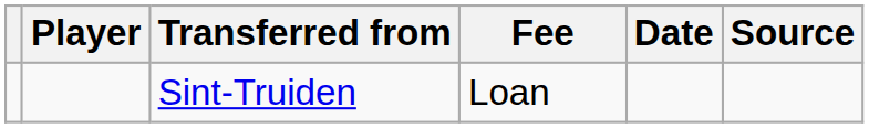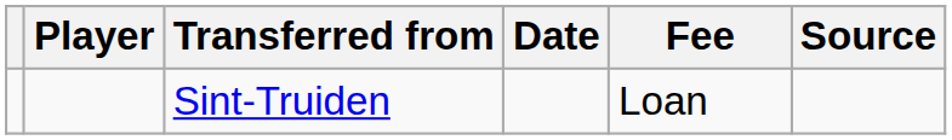columns swapped: Fee <-> Date
